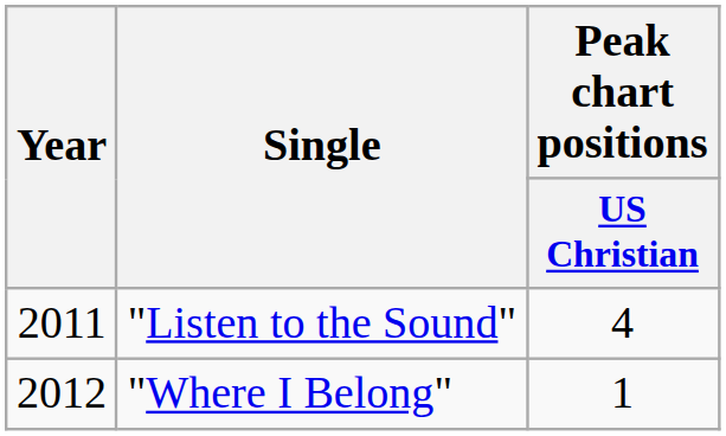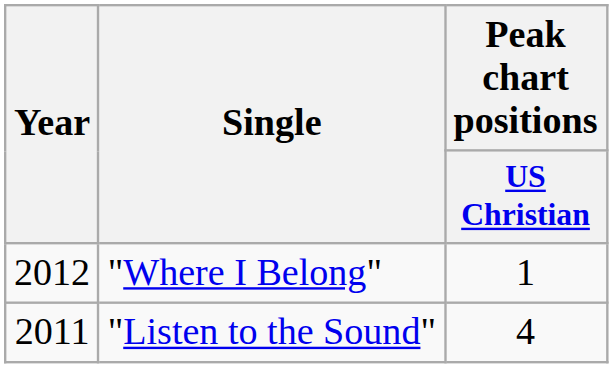rows swapped: "Listen to the Sound" <-> "Where I Belong"
